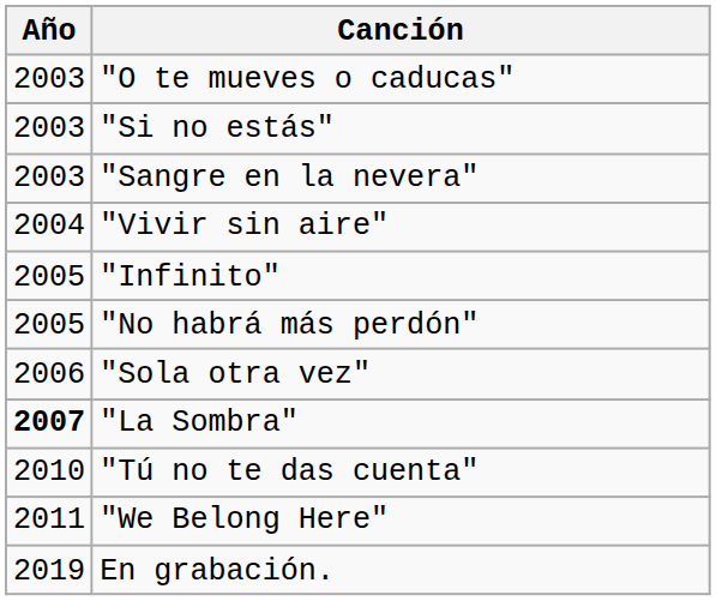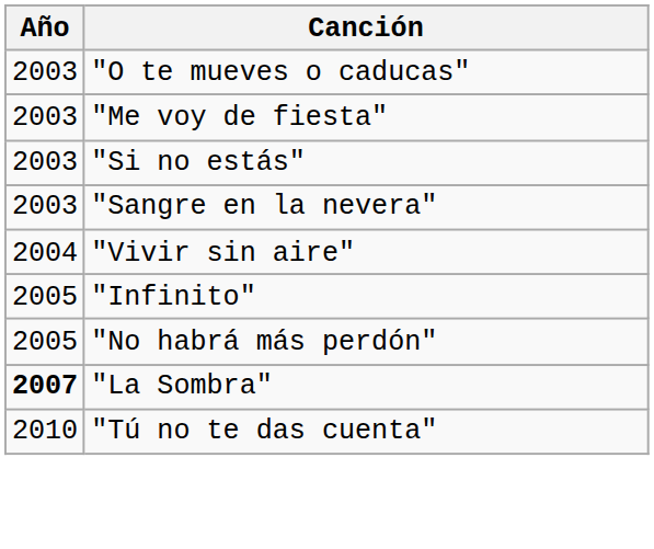+ row: 2003 | "Me voy de fiesta"
- row: 2006 | "Sola otra vez"
- row: 2011 | "We Belong Here"
- row: 2019 | En grabación.
